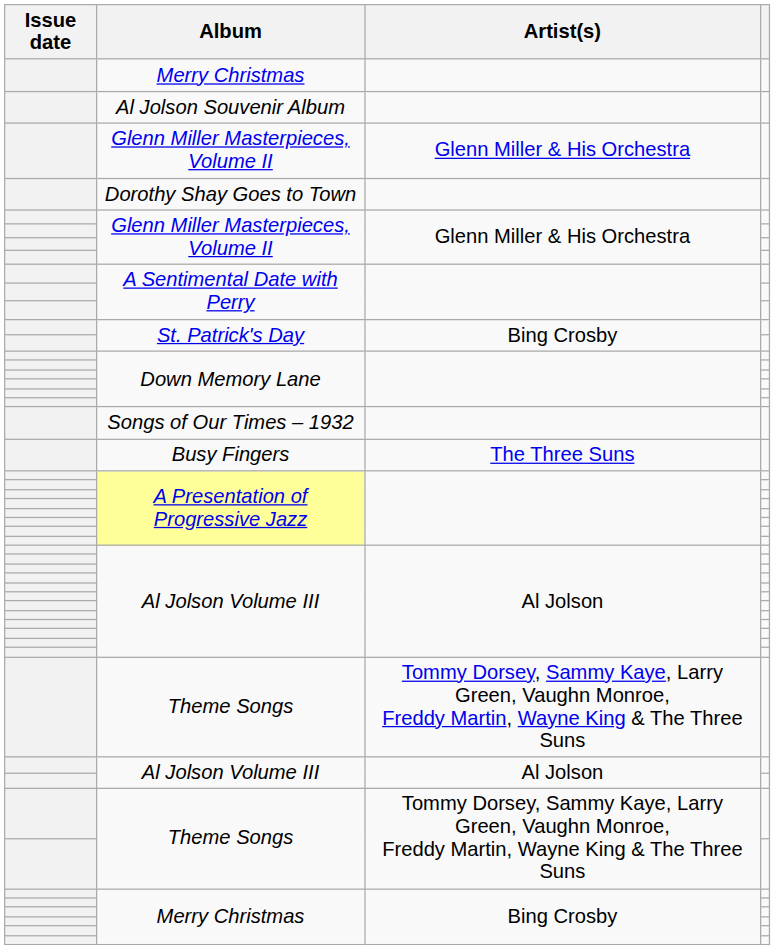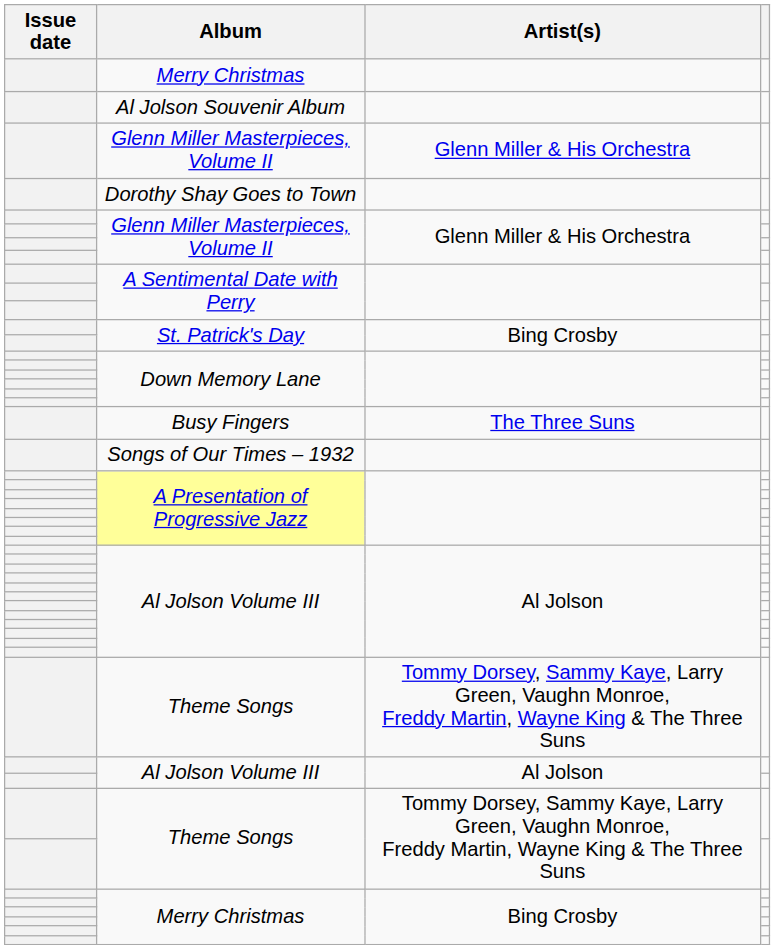rows swapped: Busy Fingers <-> Songs of Our Times – 1932
